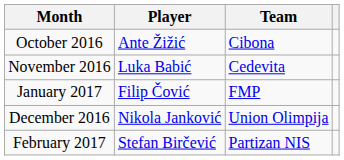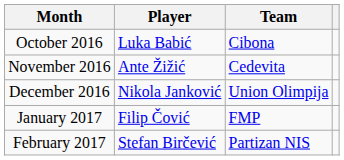October 2016 | Player: Ante Žižić -> Luka Babić
November 2016 | Player: Luka Babić -> Ante Žižić
rows swapped: December 2016 <-> January 2017
